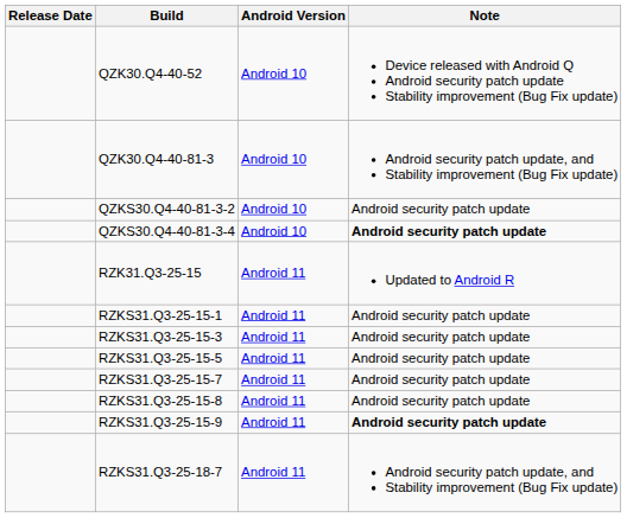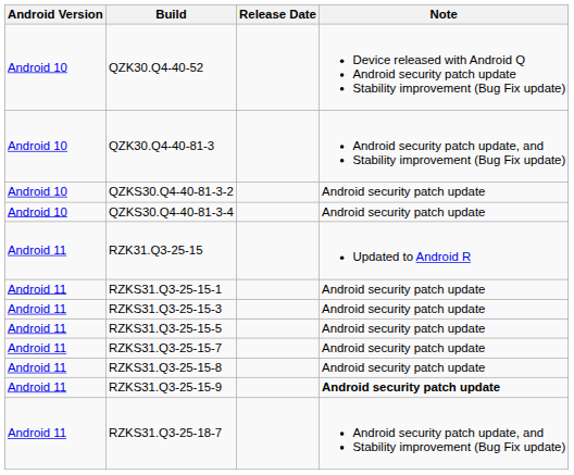columns swapped: Android Version <-> Release Date
QZKS30.Q4-40-81-3-4 | Note: bold -> normal
